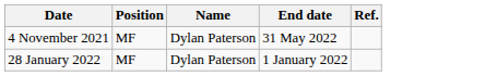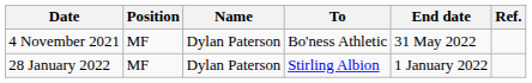+ column: To | Bo'ness Athletic | Stirling Albion
